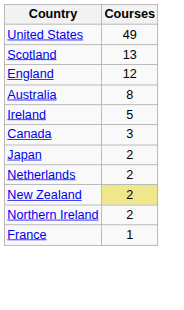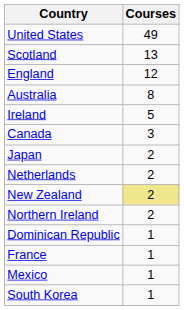+ row: Dominican Republic | 1
+ row: Mexico | 1
+ row: South Korea | 1
